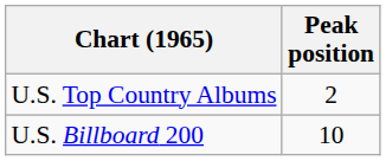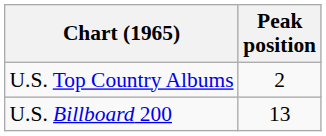U.S. Billboard 200 | Peak position: 10 -> 13
